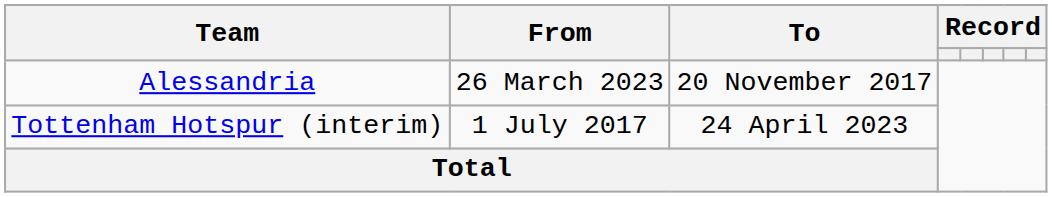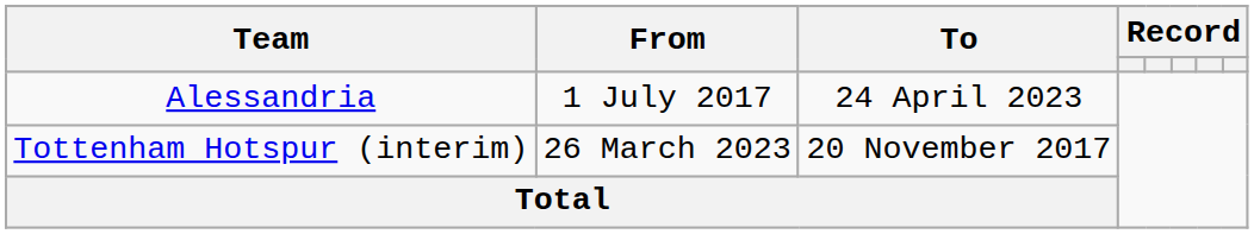Alessandria | From: 26 March 2023 -> 1 July 2017
Alessandria | To: 20 November 2017 -> 24 April 2023
Tottenham Hotspur (interim) | From: 1 July 2017 -> 26 March 2023
Tottenham Hotspur (interim) | To: 24 April 2023 -> 20 November 2017
